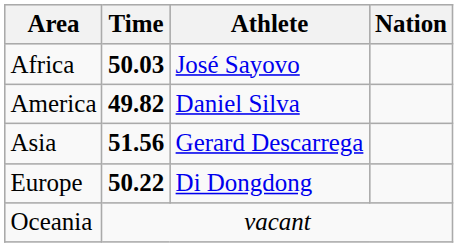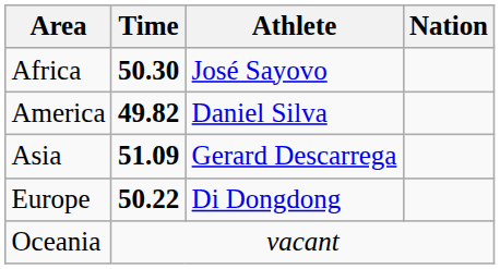Africa | Time: 50.03 -> 50.30
Asia | Time: 51.56 -> 51.09
